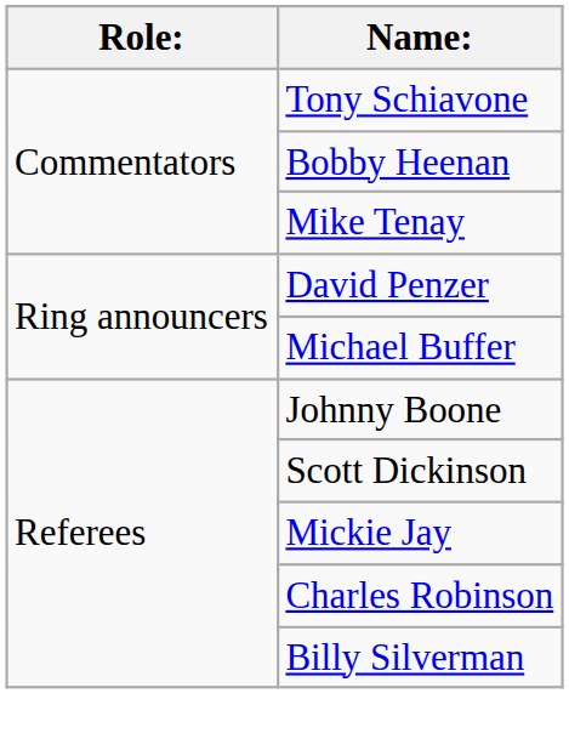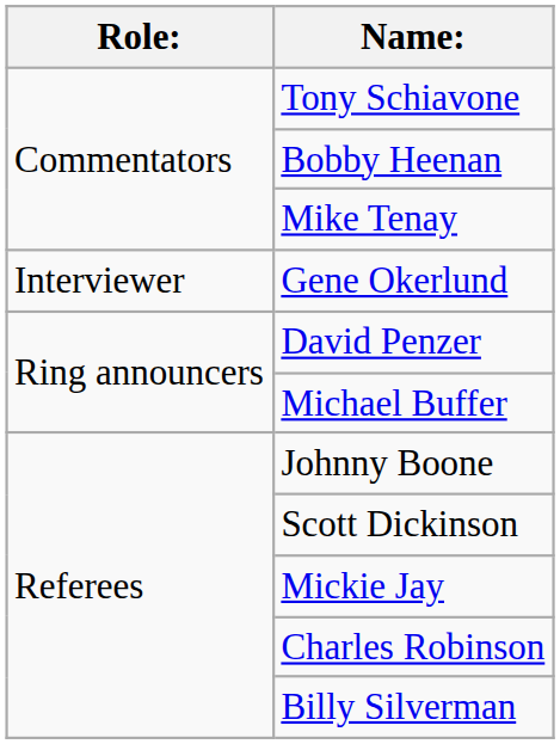+ row: Interviewer | Gene Okerlund
